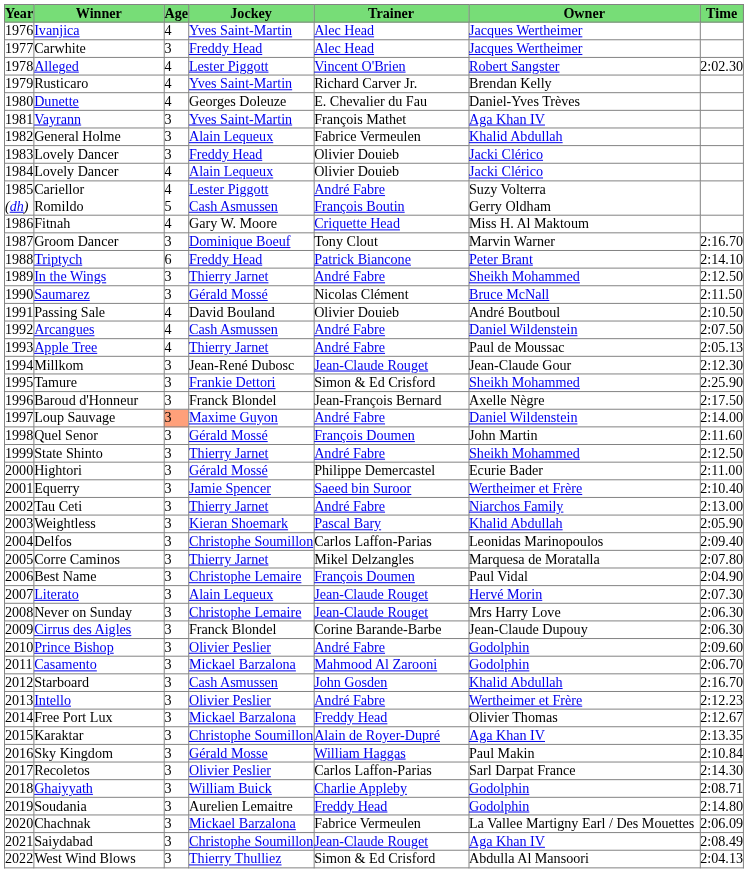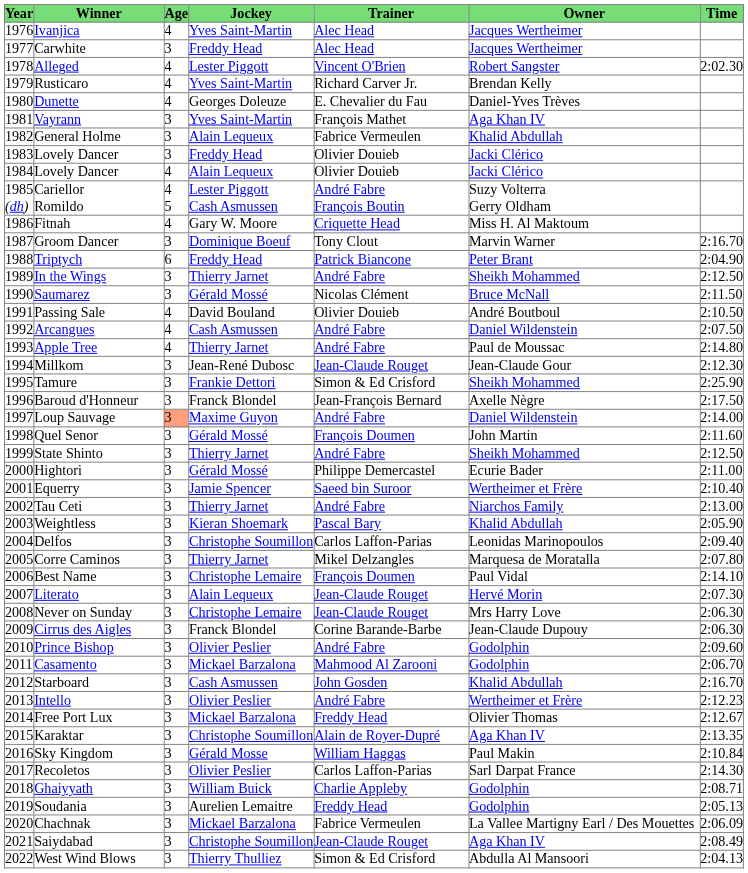Triptych | Time: 2:14.10 -> 2:04.90
Apple Tree | Time: 2:05.13 -> 2:14.80
Best Name | Time: 2:04.90 -> 2:14.10
Soudania | Time: 2:14.80 -> 2:05.13
